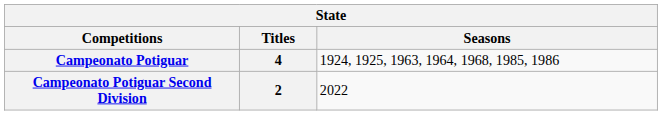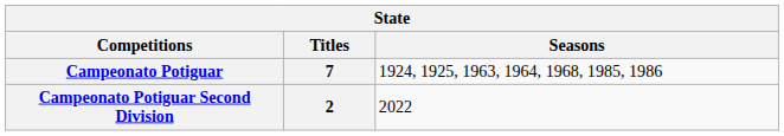Campeonato Potiguar | Titles: 4 -> 7
